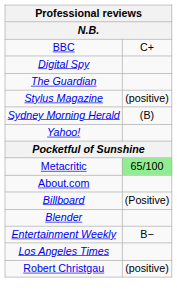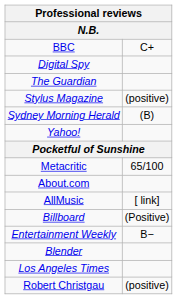Metacritic | column 2: lightgreen background -> no background
+ row: AllMusic | [ link]
rows swapped: Blender <-> Entertainment Weekly
